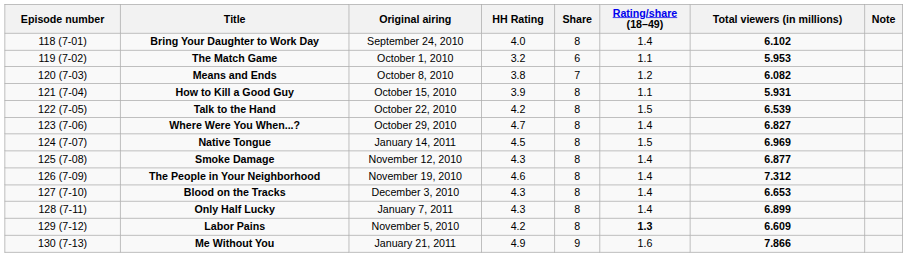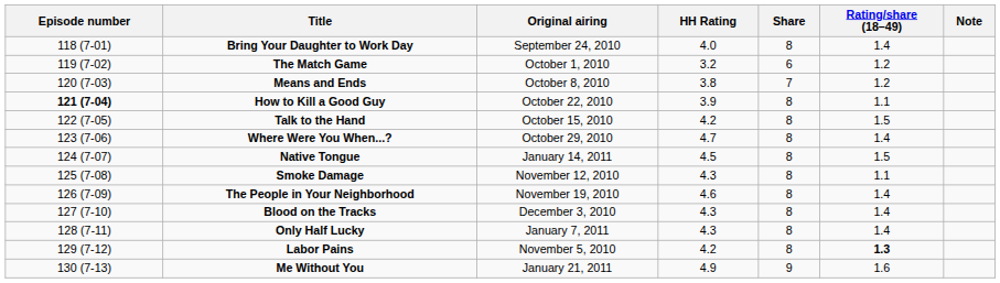- column: Total viewers (in millions) | 6.102 | 5.953 | 6.082 | 5.931 | 6.539 | 6.827 | 6.969 | 6.877 | 7.312 | 6.653 | 6.899 | 6.609 | 7.866
The Match Game | Rating/share (18–49): 1.1 -> 1.2
How to Kill a Good Guy | Episode number: normal -> bold
How to Kill a Good Guy | Original airing: October 15, 2010 -> October 22, 2010
Talk to the Hand | Original airing: October 22, 2010 -> October 15, 2010
Smoke Damage | Rating/share (18–49): 1.4 -> 1.1
